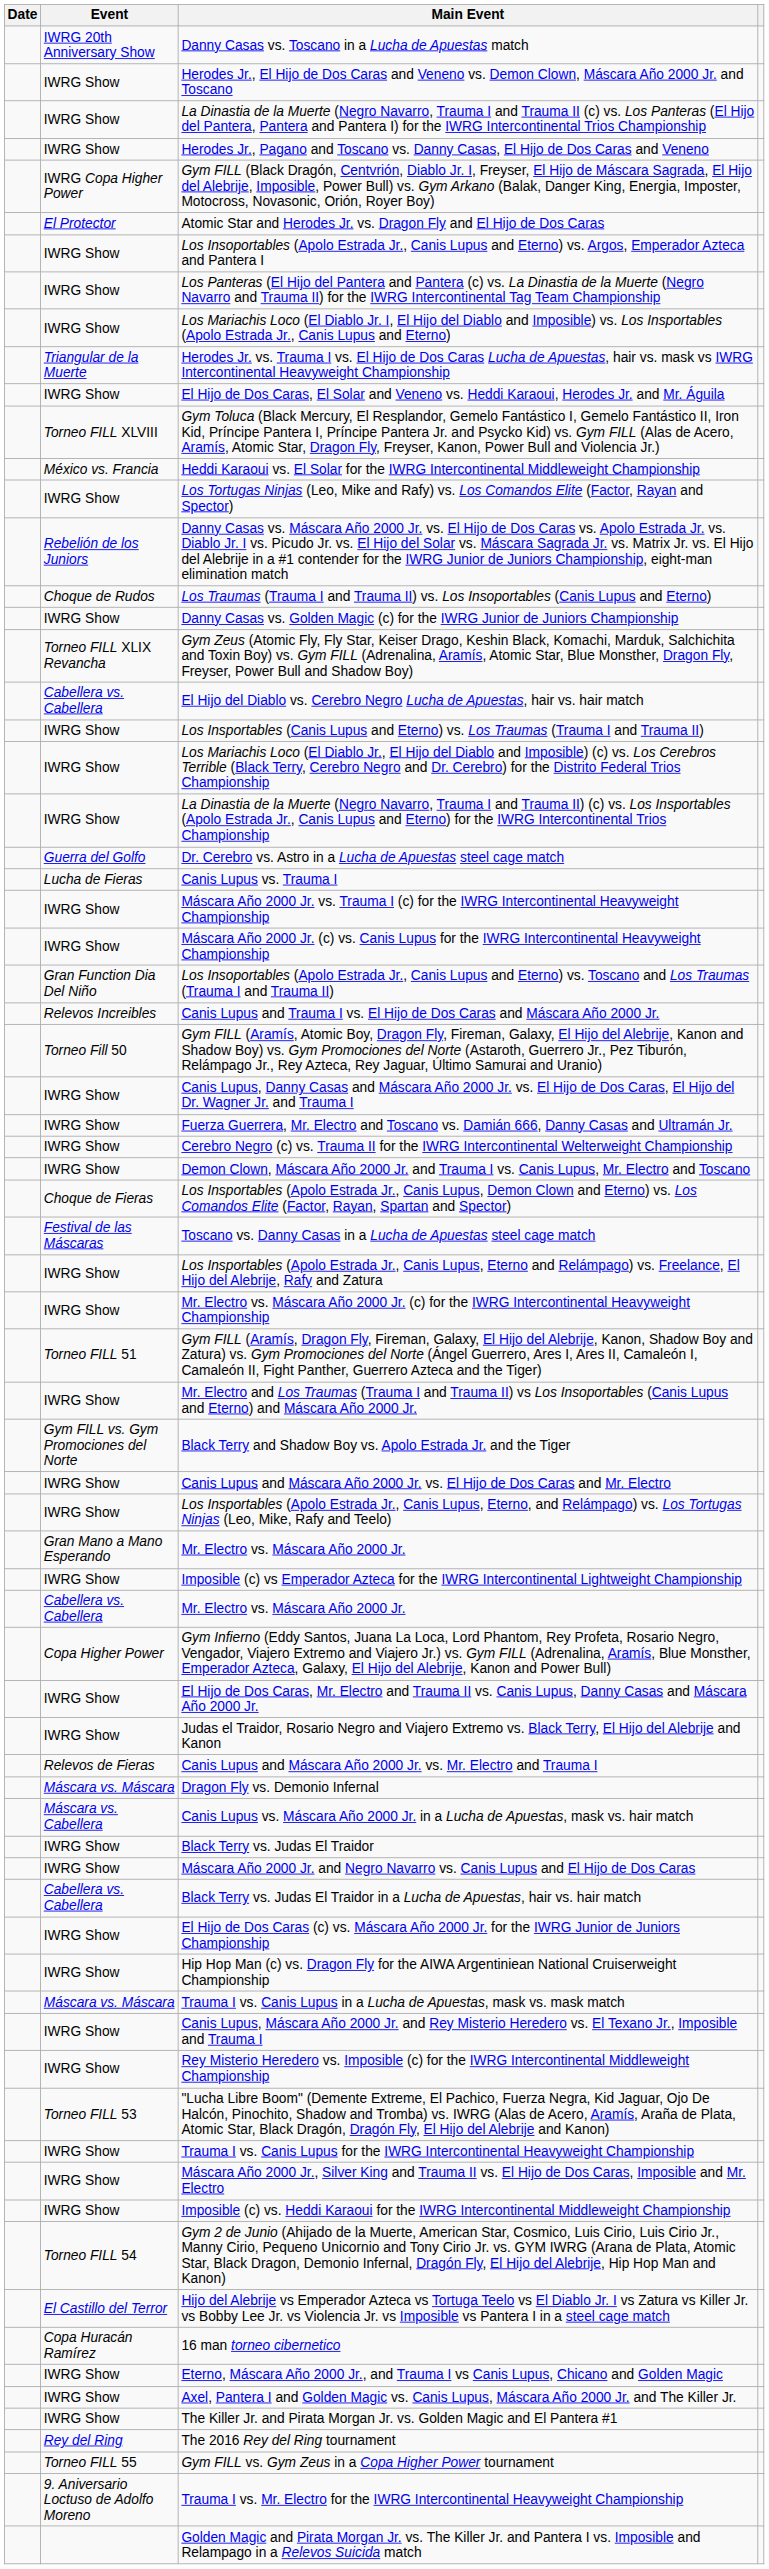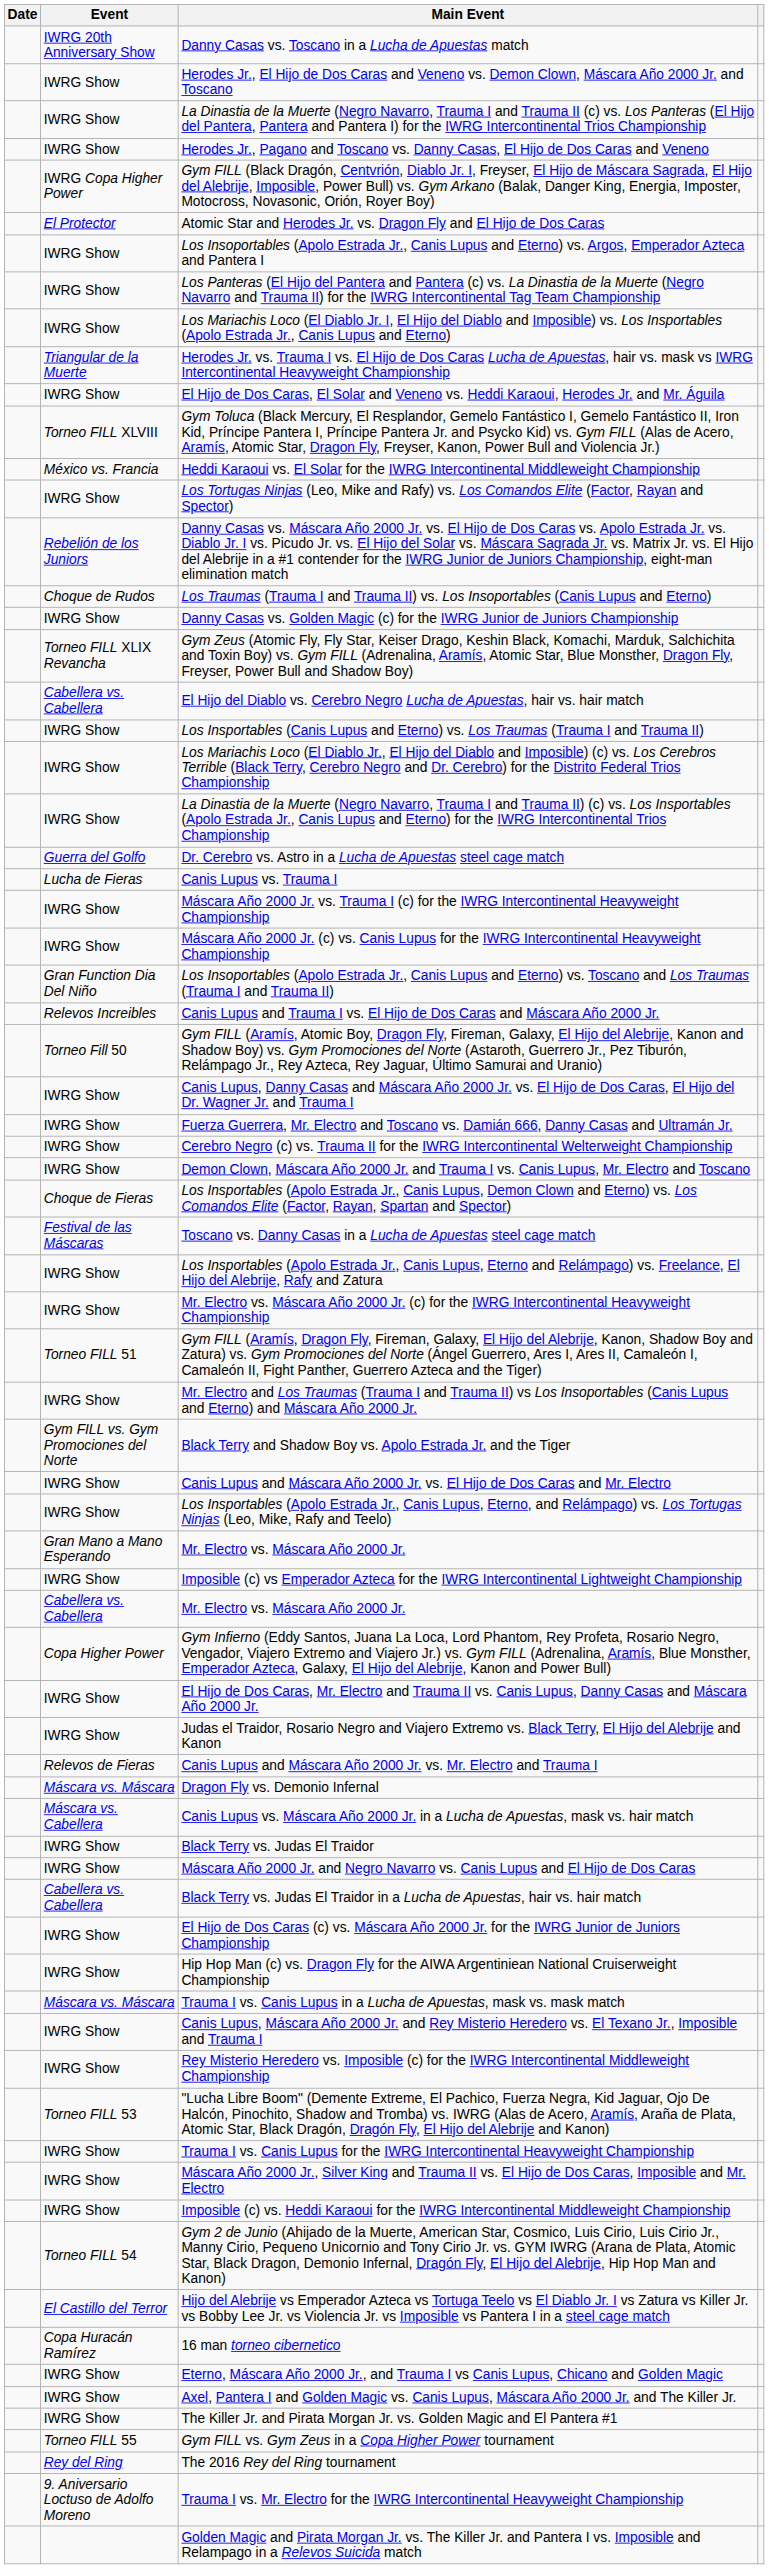rows swapped: The 2016 Rey del Ring tournament <-> Gym FILL vs. Gym Zeus in a Copa Higher Power tournament
